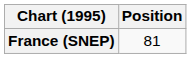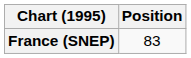France (SNEP) | Position: 81 -> 83
